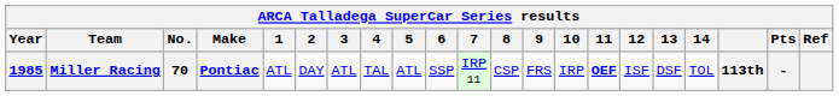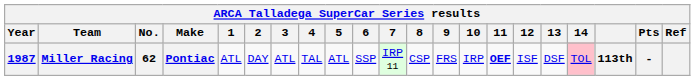Miller Racing | Year: 1985 -> 1987
Miller Racing | No.: 70 -> 62
Miller Racing | 14: no background -> pink background
